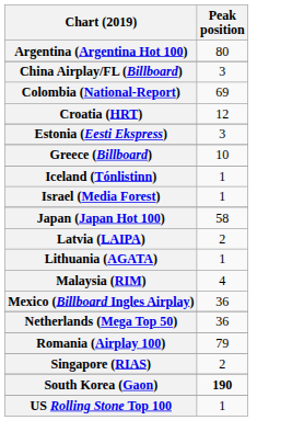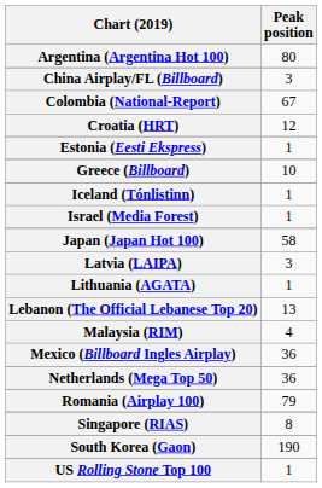Colombia (National-Report) | Peak position: 69 -> 67
Estonia (Eesti Ekspress) | Peak position: 3 -> 1
Latvia (LAIPA) | Peak position: 2 -> 3
+ row: Lebanon (The Official Lebanese Top 20) | 13
Singapore (RIAS) | Peak position: 2 -> 8
South Korea (Gaon) | Peak position: bold -> normal
